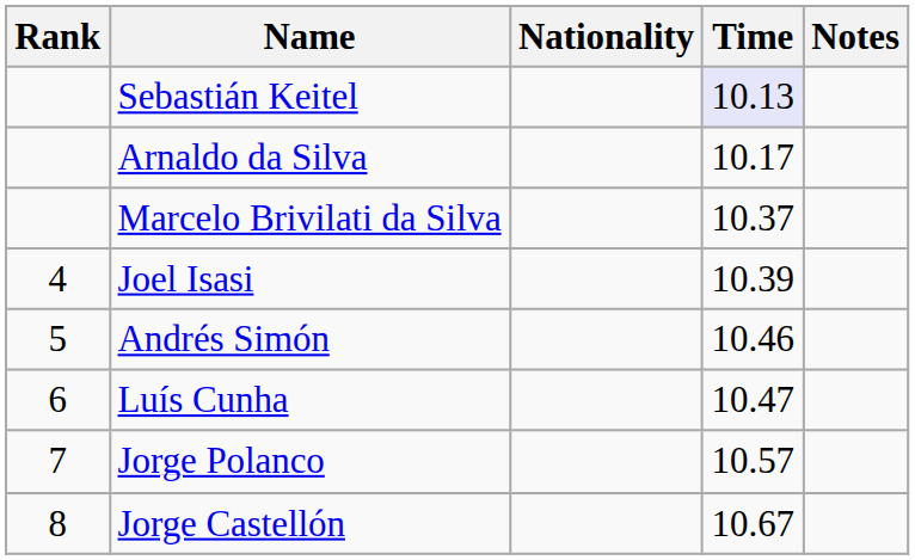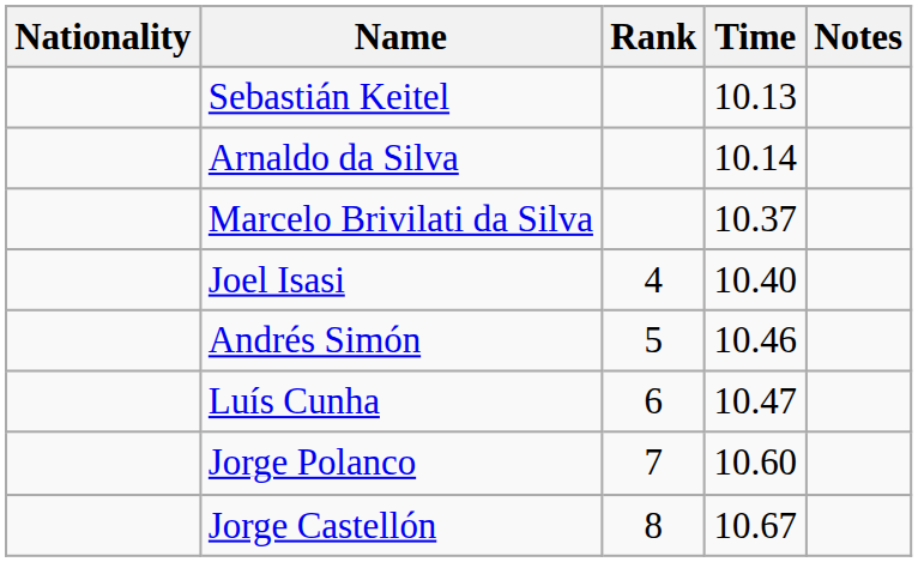columns swapped: Rank <-> Nationality
Sebastián Keitel | Time: lavender background -> no background
Arnaldo da Silva | Time: 10.17 -> 10.14
Joel Isasi | Time: 10.39 -> 10.40
Jorge Polanco | Time: 10.57 -> 10.60
